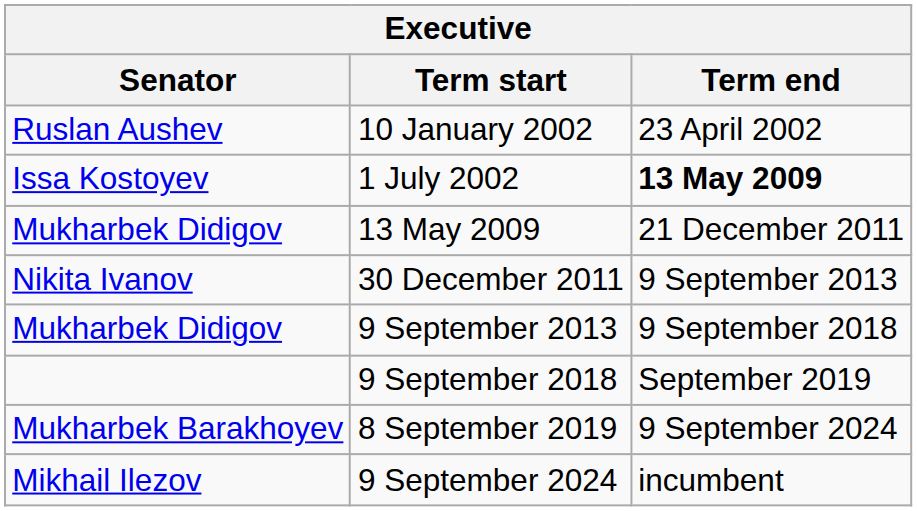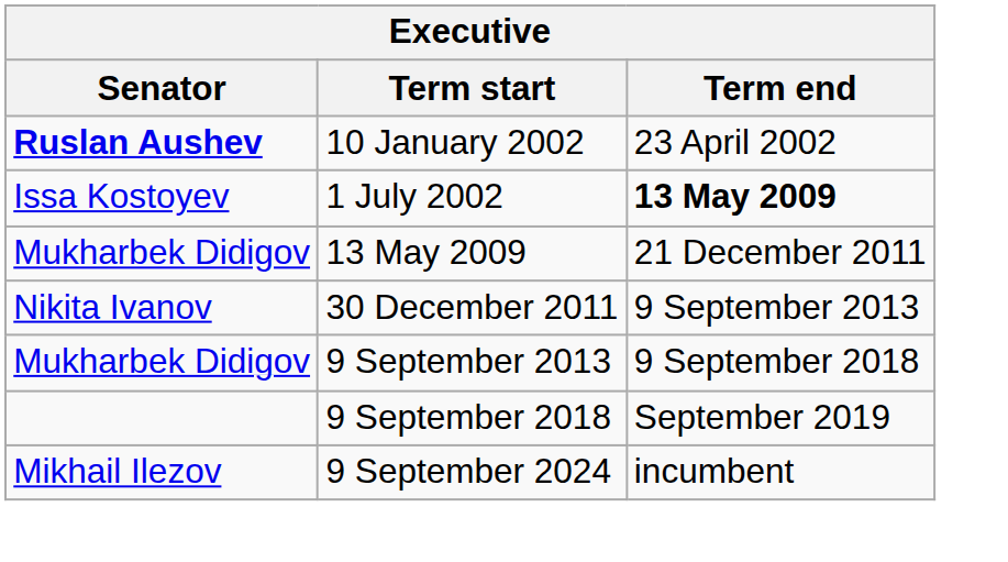10 January 2002 | Senator: normal -> bold
- row: Mukharbek Barakhoyev | 8 September 2019 | 9 September 2024
